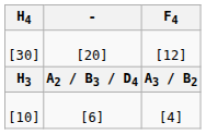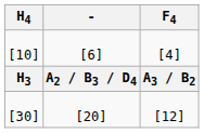rows swapped: [30] <-> [10]
